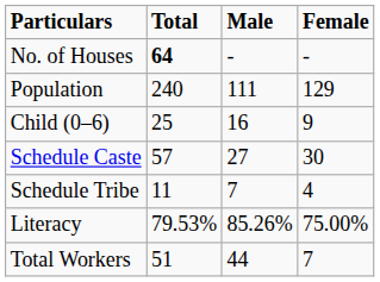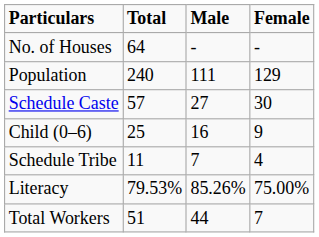No. of Houses | Total: bold -> normal
rows swapped: Child (0–6) <-> Schedule Caste
